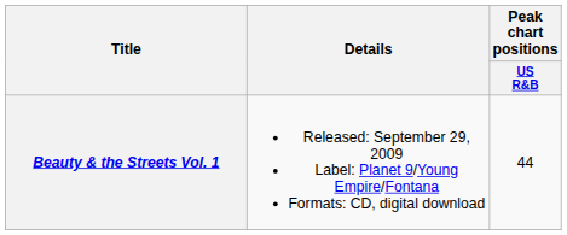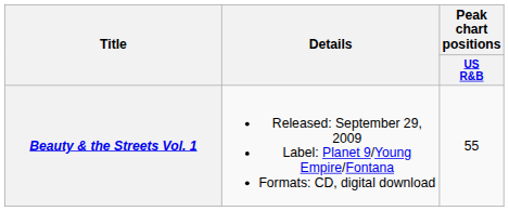Beauty & the Streets Vol. 1 | Peak chart positions / US R&B: 44 -> 55
